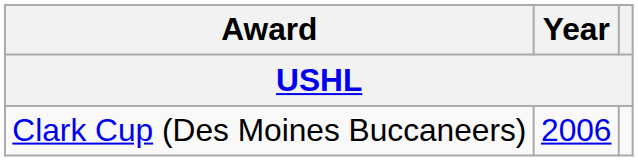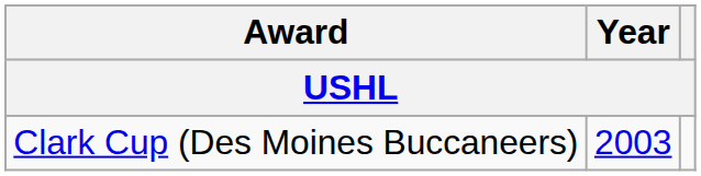Clark Cup (Des Moines Buccaneers) | Year: 2006 -> 2003
